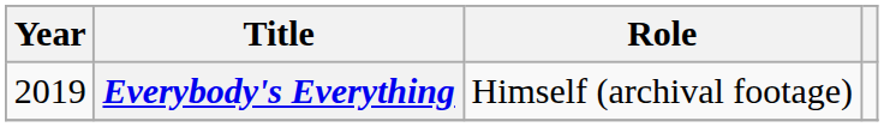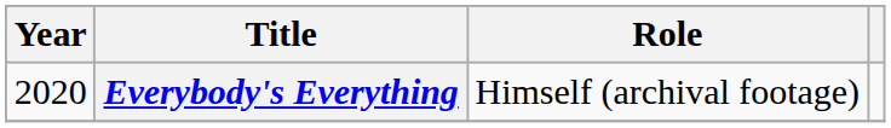Everybody's Everything | Year: 2019 -> 2020
